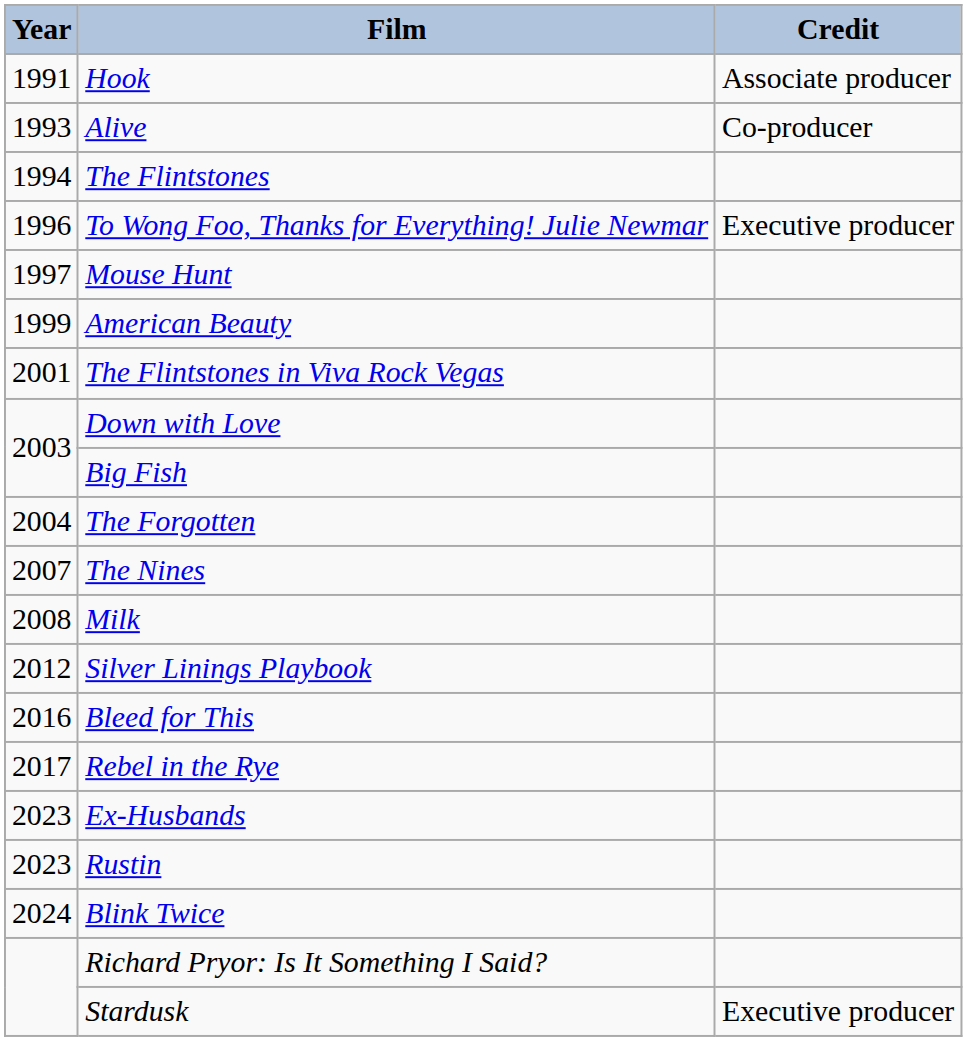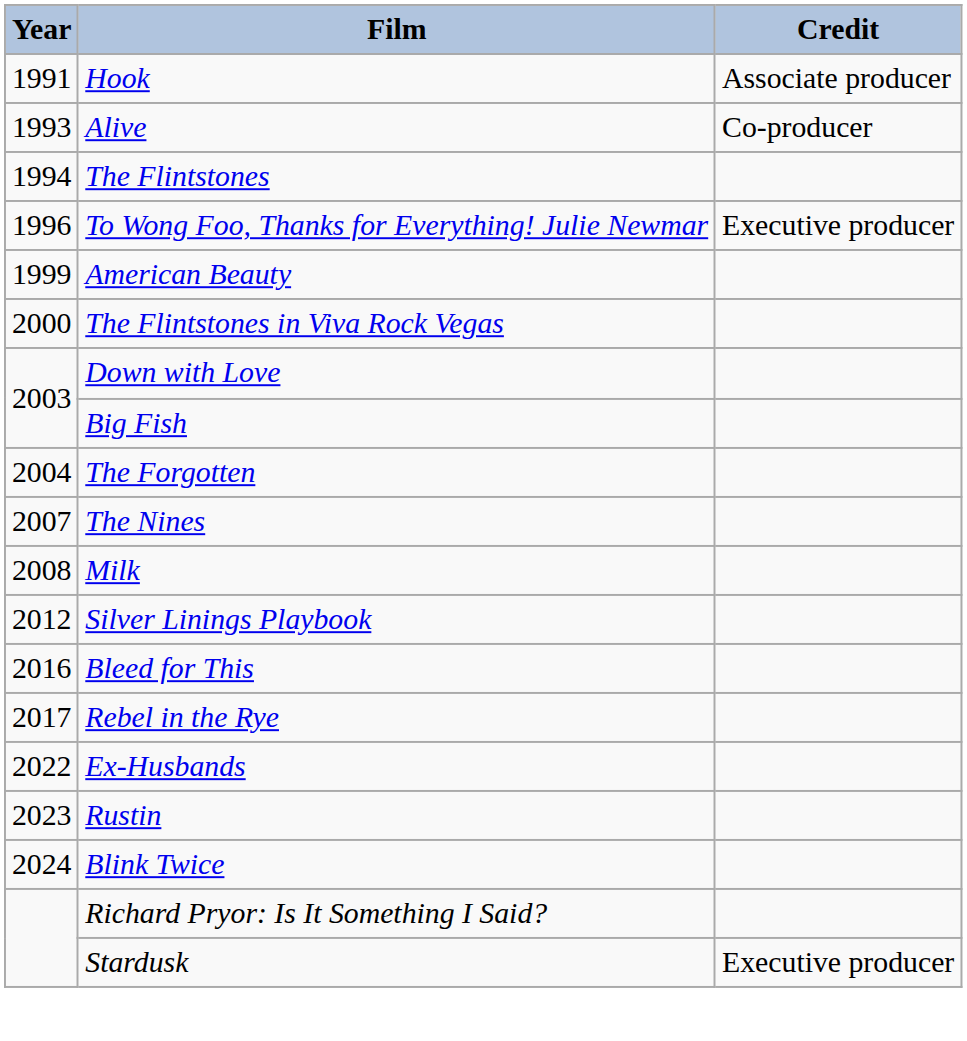- row: 1997 | Mouse Hunt
The Flintstones in Viva Rock Vegas | Year: 2001 -> 2000
Ex-Husbands | Year: 2023 -> 2022
